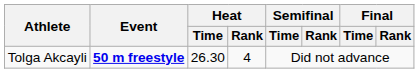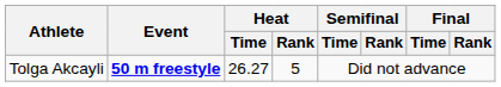Tolga Akcayli | Heat / Time: 26.30 -> 26.27
Tolga Akcayli | Heat / Rank: 4 -> 5
